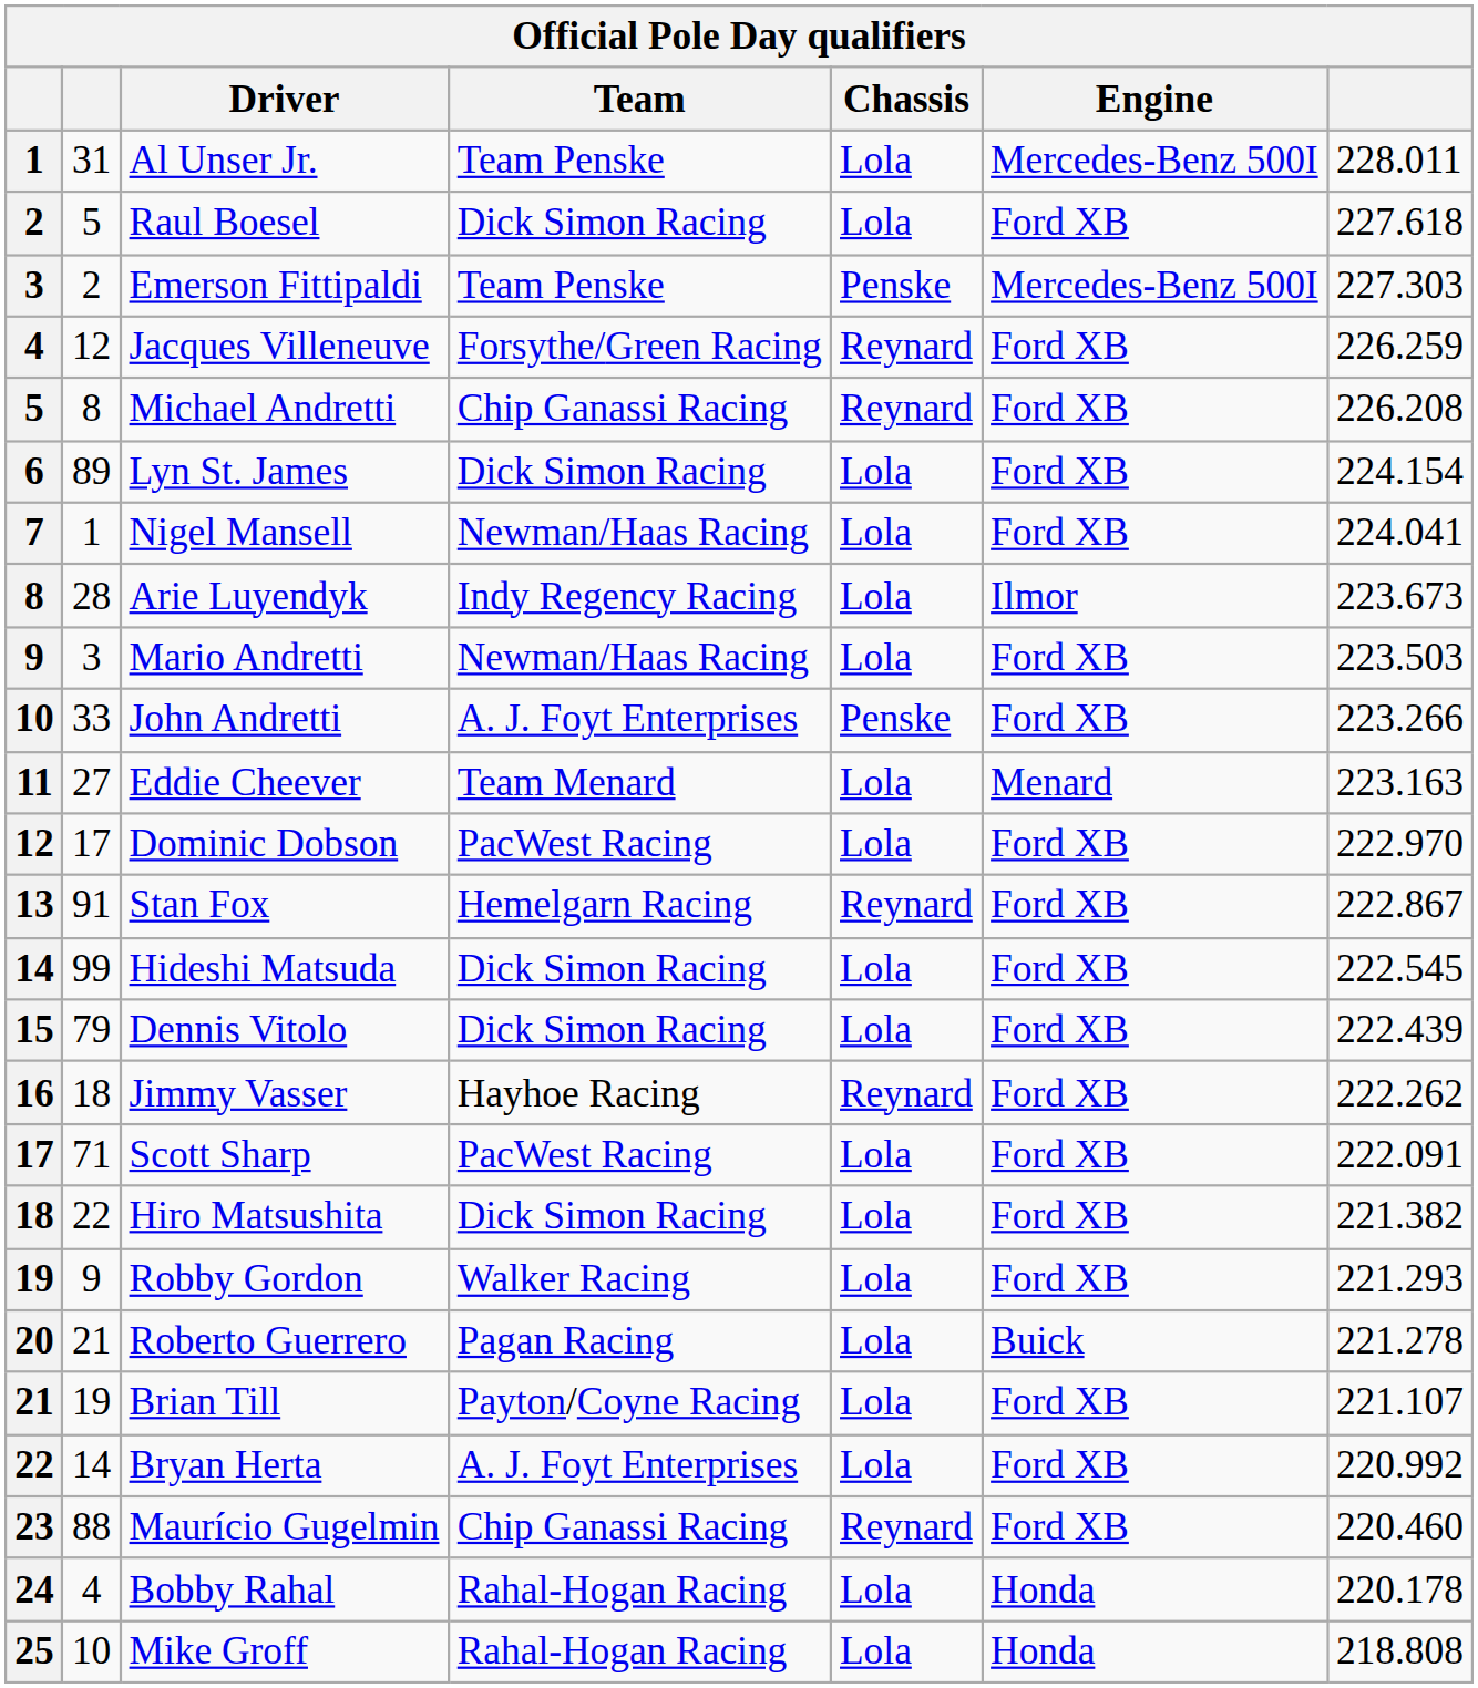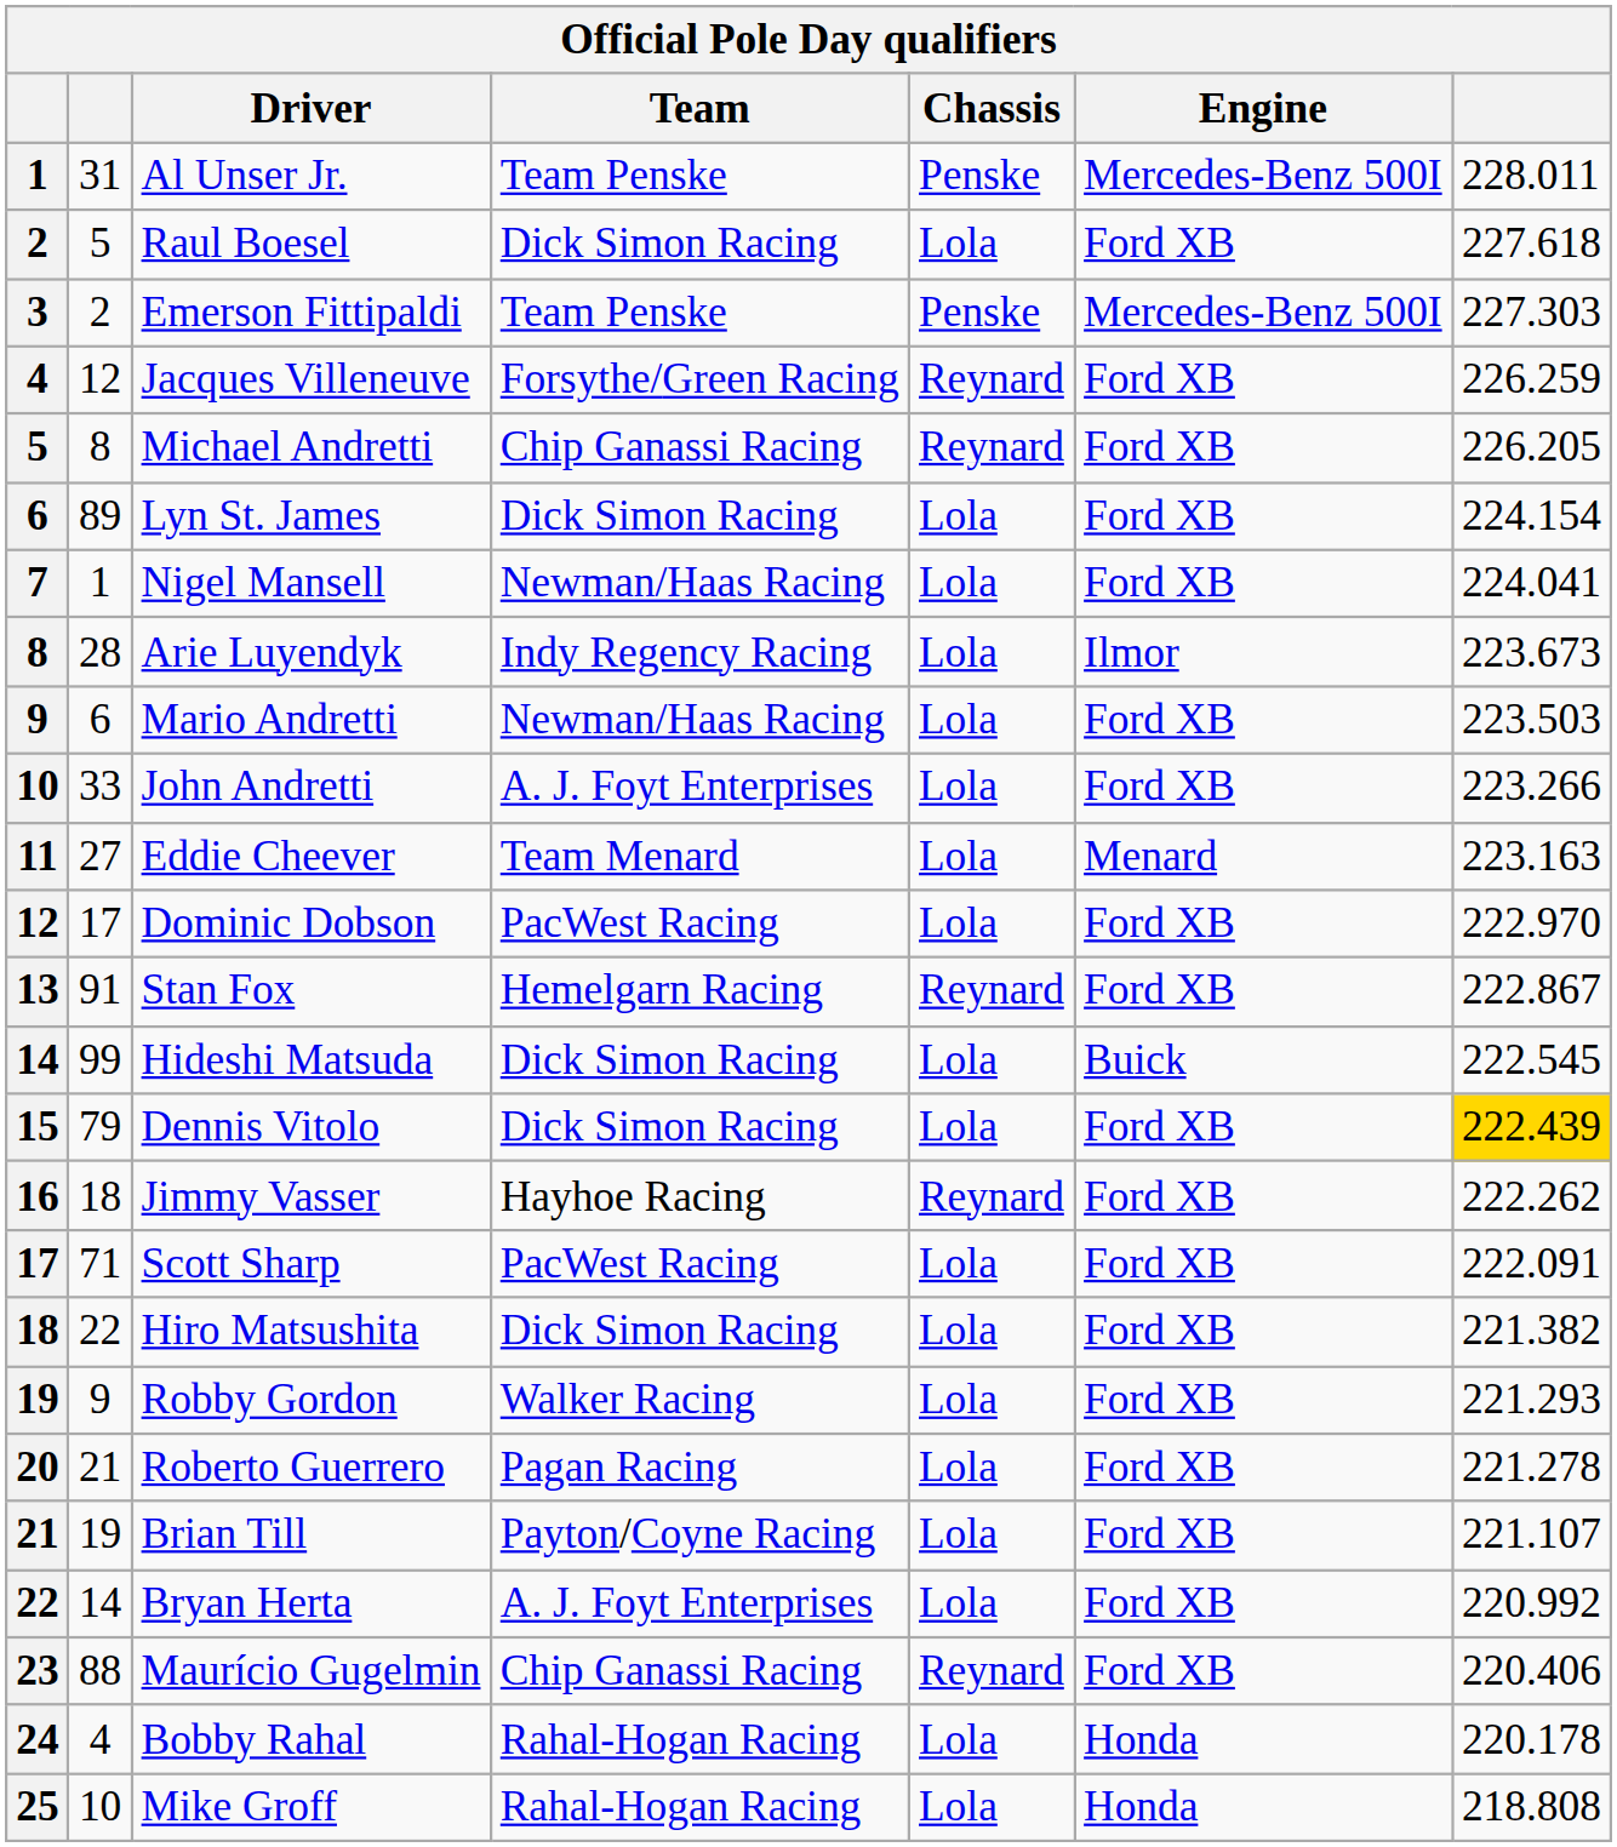Al Unser Jr. | Chassis: Lola -> Penske
Michael Andretti | column 7: 226.208 -> 226.205
Mario Andretti | column 2: 3 -> 6
John Andretti | Chassis: Penske -> Lola
Hideshi Matsuda | Engine: Ford XB -> Buick
Dennis Vitolo | column 7: no background -> gold background
Roberto Guerrero | Engine: Buick -> Ford XB
Maurício Gugelmin | column 7: 220.460 -> 220.406
